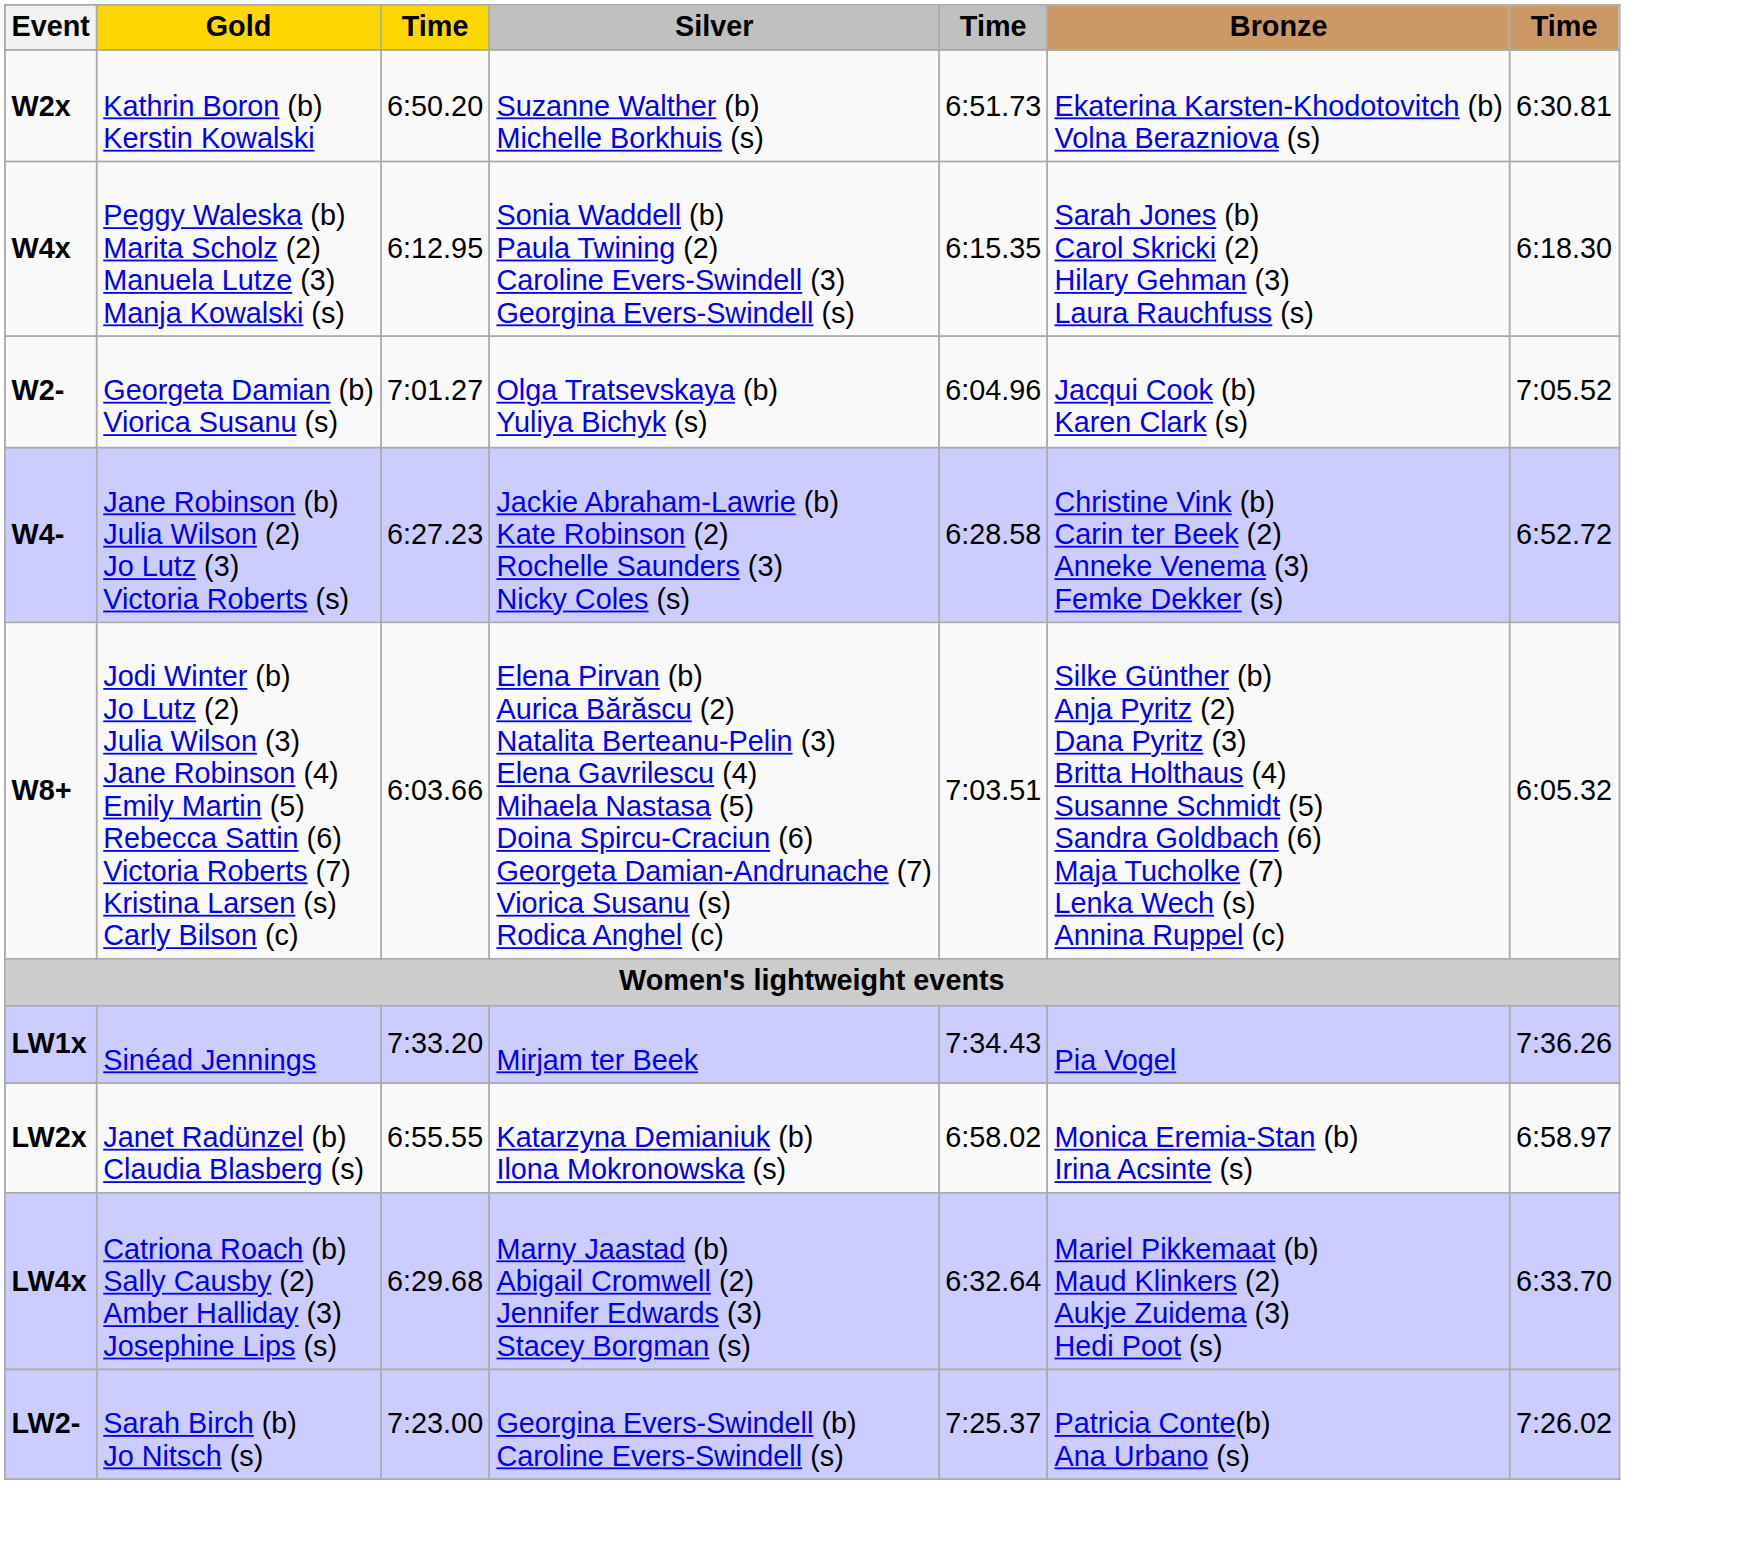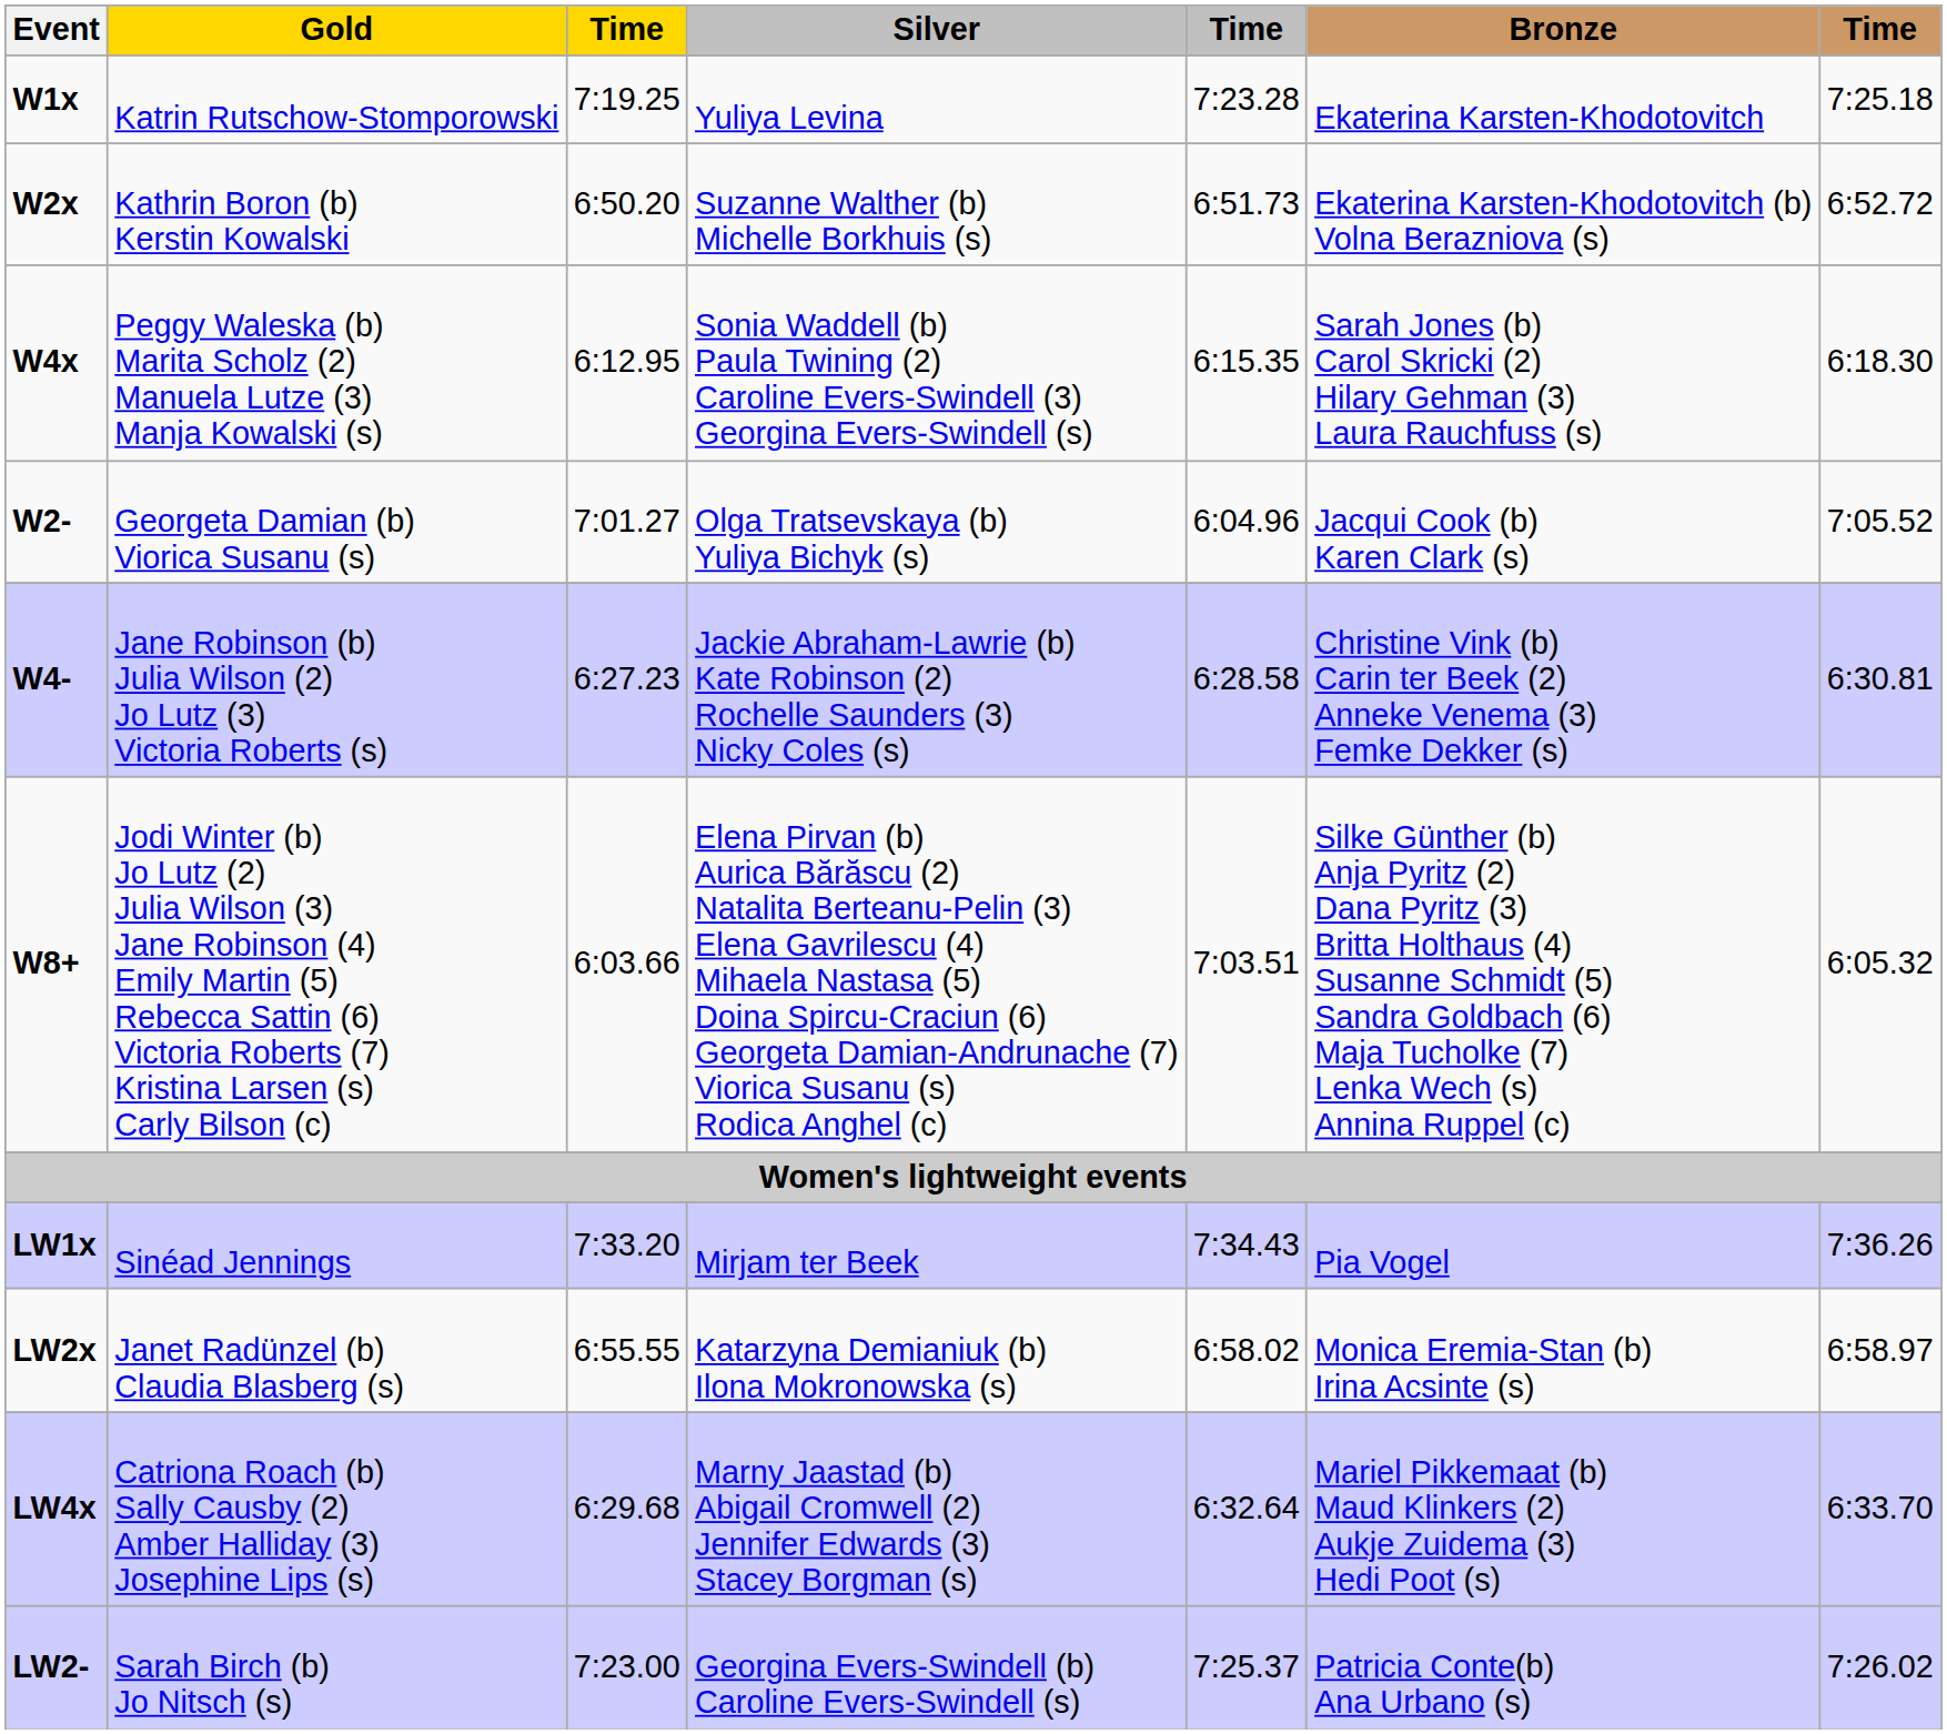+ row: W1x | Katrin Rutschow-Stomporowski | 7:19.25 | Yuliya Levina | 7:23.28 | Ekaterina Karsten-Khodotovitch | 7:25.18
W2x | column 7: 6:30.81 -> 6:52.72
W4- | column 7: 6:52.72 -> 6:30.81
